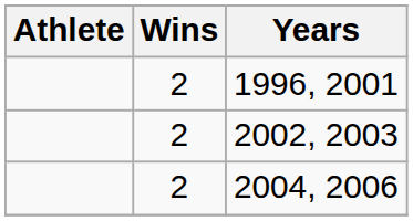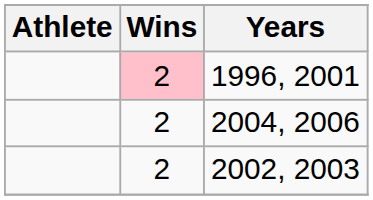1996, 2001 | Wins: no background -> pink background
rows swapped: 2002, 2003 <-> 2004, 2006
